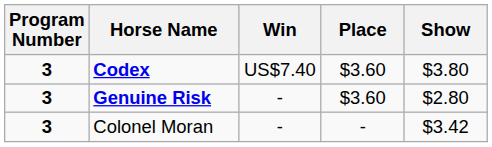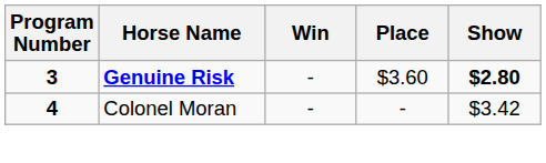- row: 3 | Codex | US$7.40 | $3.60 | $3.80
Genuine Risk | Show: normal -> bold
Colonel Moran | Program Number: 3 -> 4
